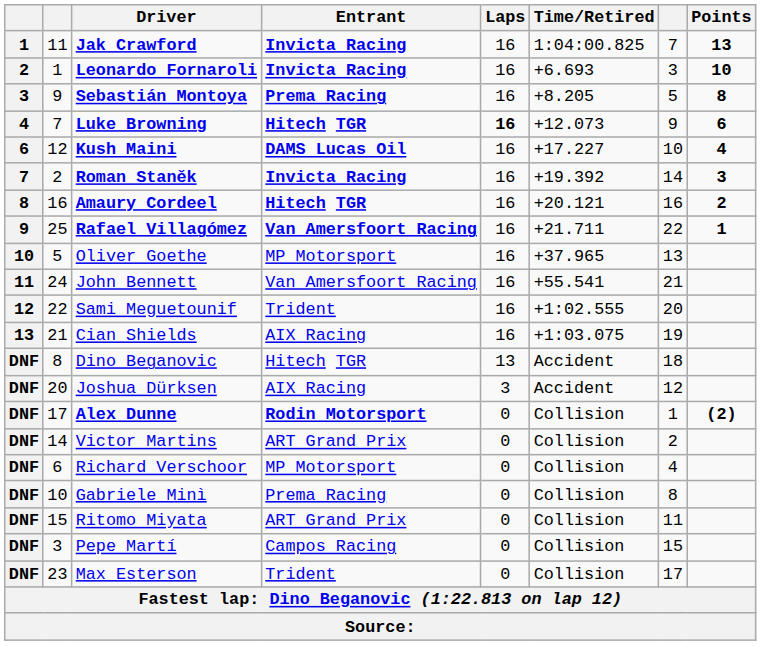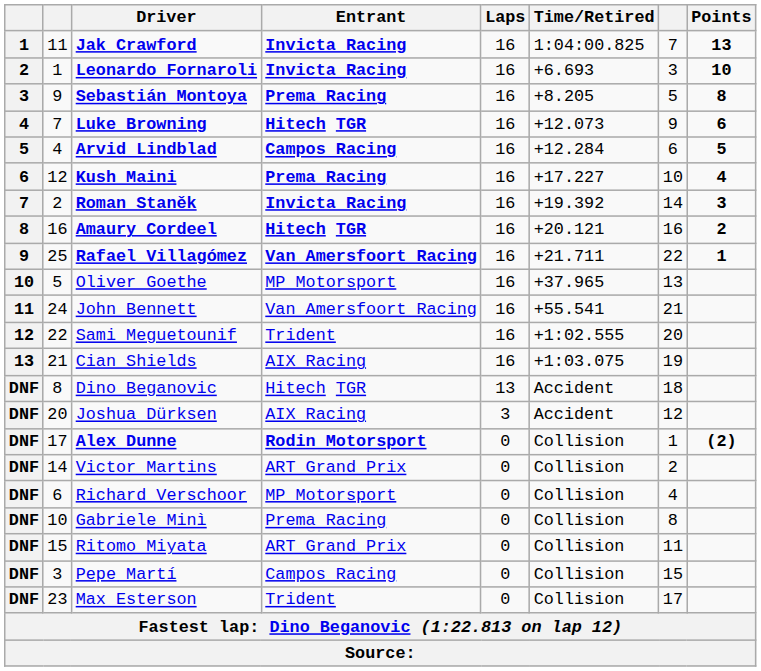Luke Browning | Laps: bold -> normal
+ row: 5 | 4 | Arvid Lindblad | Campos Racing | 16 | +12.284 | 6 | 5
Kush Maini | Entrant: DAMS Lucas Oil -> Prema Racing
